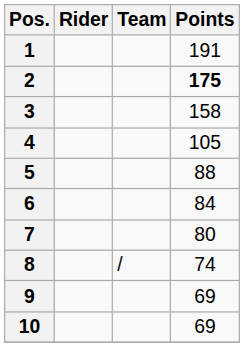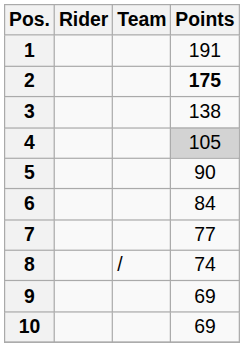3 | Points: 158 -> 138
4 | Points: no background -> lightgrey background
5 | Points: 88 -> 90
7 | Points: 80 -> 77
